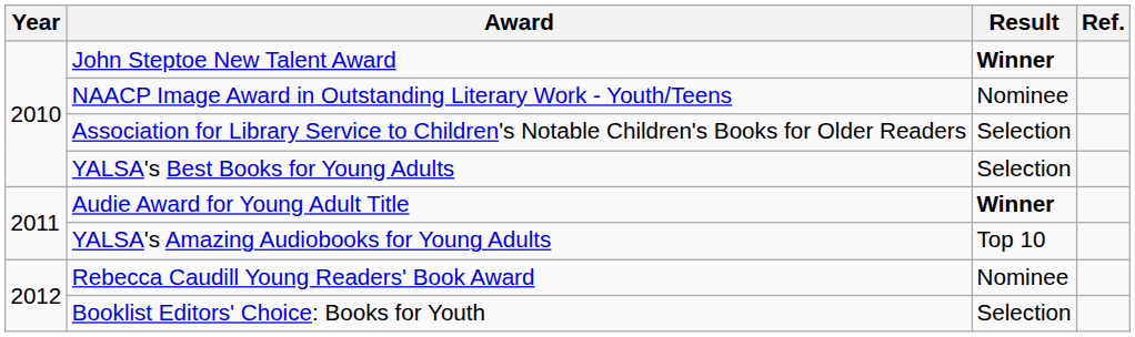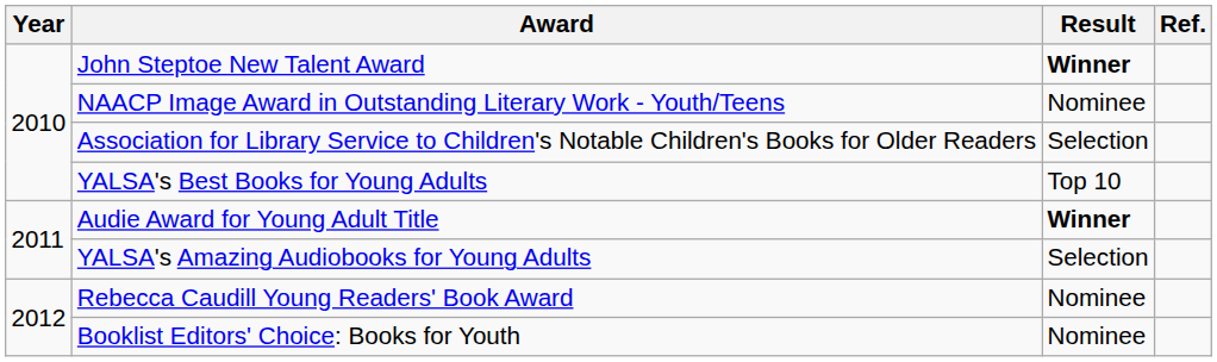YALSA's Best Books for Young Adults | Result: Selection -> Top 10
YALSA's Amazing Audiobooks for Young Adults | Result: Top 10 -> Selection
Booklist Editors' Choice: Books for Youth | Result: Selection -> Nominee
